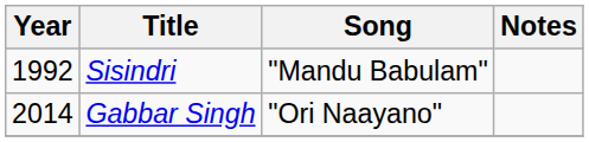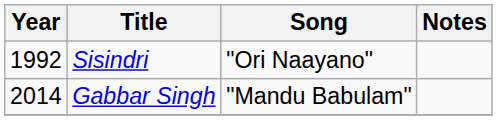Sisindri | Song: "Mandu Babulam" -> "Ori Naayano"
Gabbar Singh | Song: "Ori Naayano" -> "Mandu Babulam"
